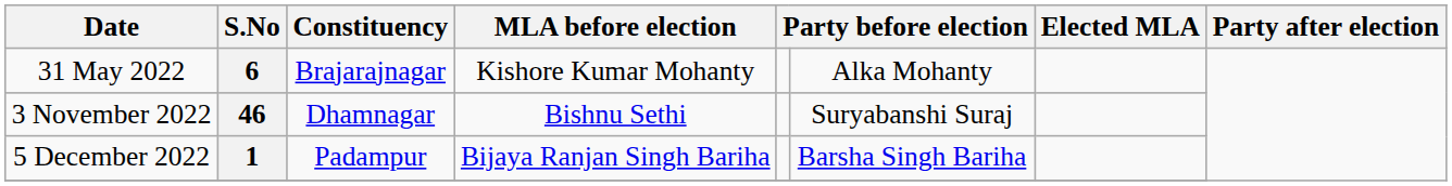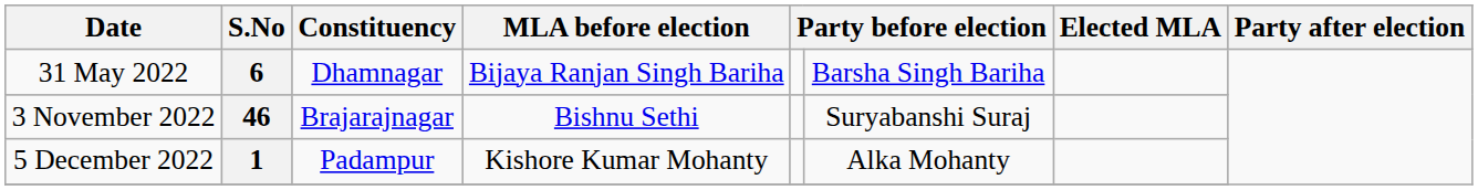6 | Constituency: Brajarajnagar -> Dhamnagar
6 | MLA before election: Kishore Kumar Mohanty -> Bijaya Ranjan Singh Bariha
6 | column 6: Alka Mohanty -> Barsha Singh Bariha
46 | Constituency: Dhamnagar -> Brajarajnagar
1 | MLA before election: Bijaya Ranjan Singh Bariha -> Kishore Kumar Mohanty
1 | column 6: Barsha Singh Bariha -> Alka Mohanty
